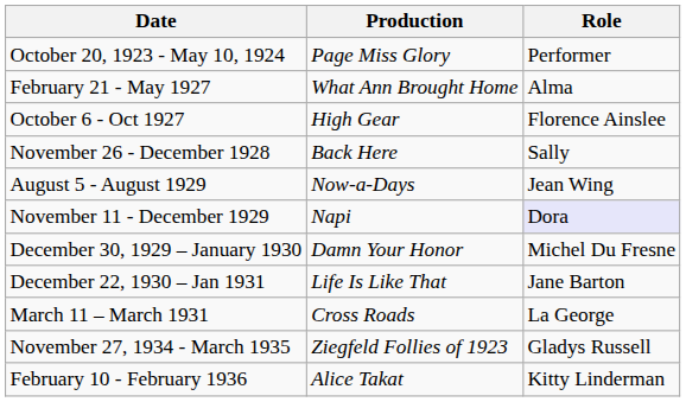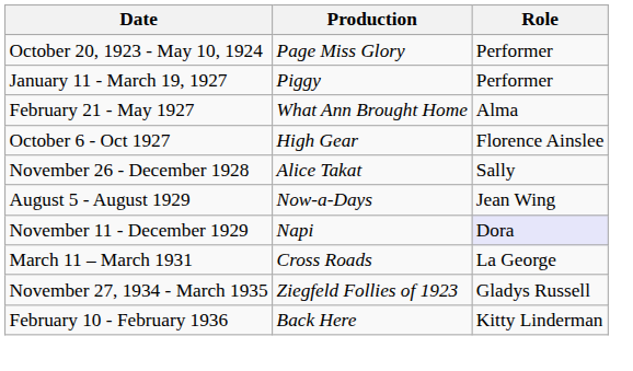+ row: January 11 - March 19, 1927 | Piggy | Performer
November 26 - December 1928 | Production: Back Here -> Alice Takat
- row: December 30, 1929 – January 1930 | Damn Your Honor | Michel Du Fresne
- row: December 22, 1930 – Jan 1931 | Life Is Like That | Jane Barton
February 10 - February 1936 | Production: Alice Takat -> Back Here
